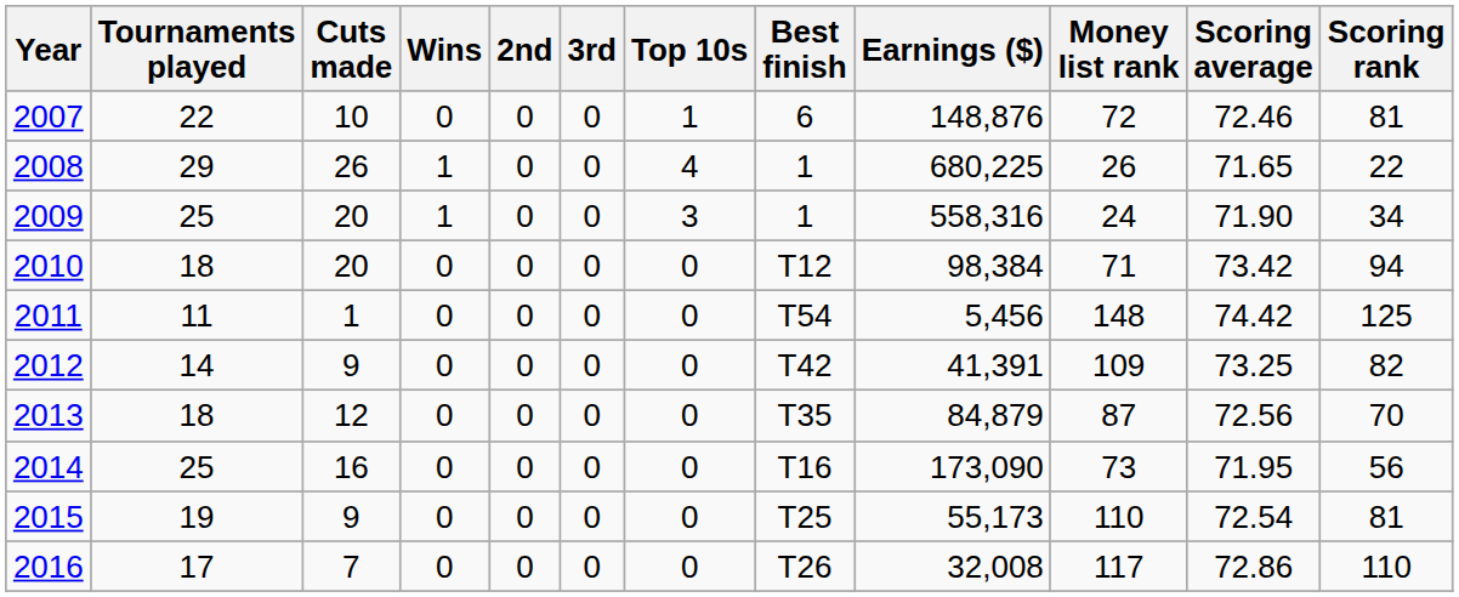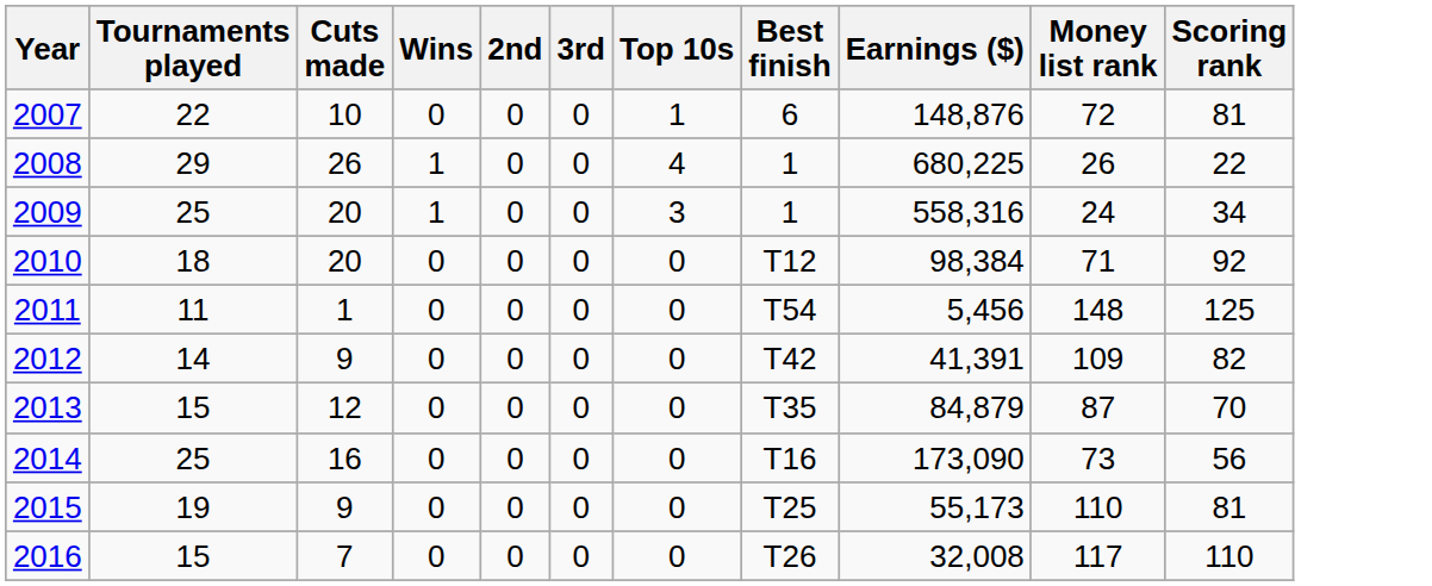- column: Scoring average | 72.46 | 71.65 | 71.90 | 73.42 | 74.42 | 73.25 | 72.56 | 71.95 | 72.54 | 72.86
2010 | Scoring rank: 94 -> 92
2013 | Tournaments played: 18 -> 15
2016 | Tournaments played: 17 -> 15
